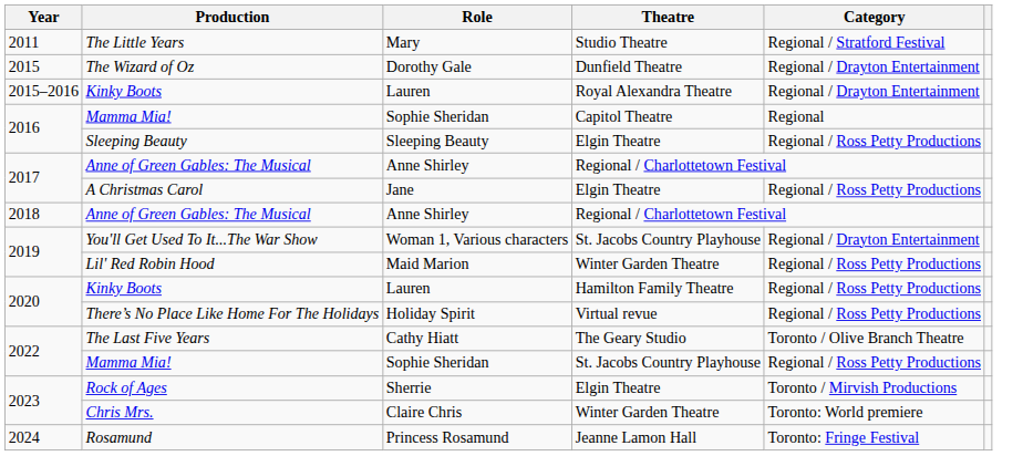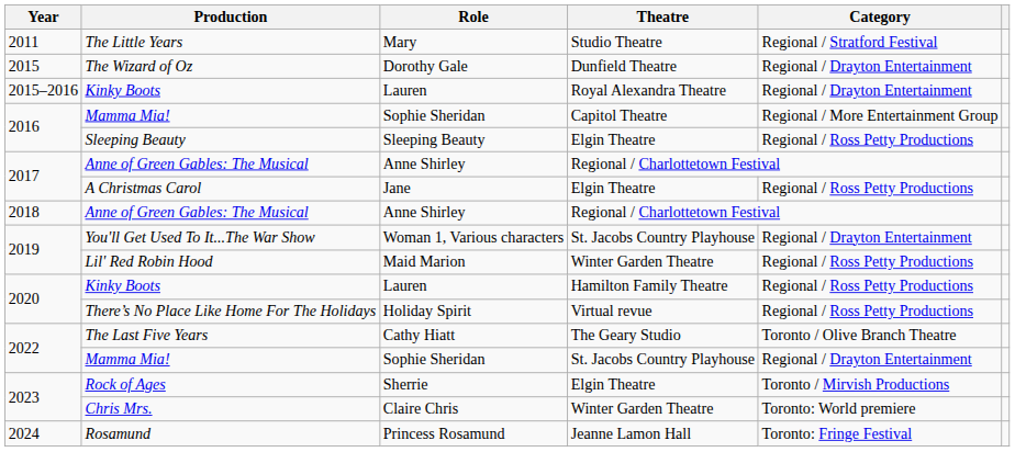2016 / Mamma Mia! | Category: Regional -> Regional / More Entertainment Group
2022 / Mamma Mia! | Category: Regional / Ross Petty Productions -> Regional / Drayton Entertainment
